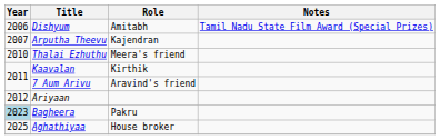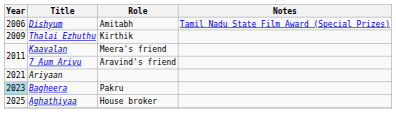- row: 2007 | Arputha Theevu | Kajendran
Thalai Ezhuthu | Year: 2010 -> 2009
Thalai Ezhuthu | Role: Meera's friend -> Kirthik
Kaavalan | Role: Kirthik -> Meera's friend
Ariyaan | Year: 2012 -> 2021
